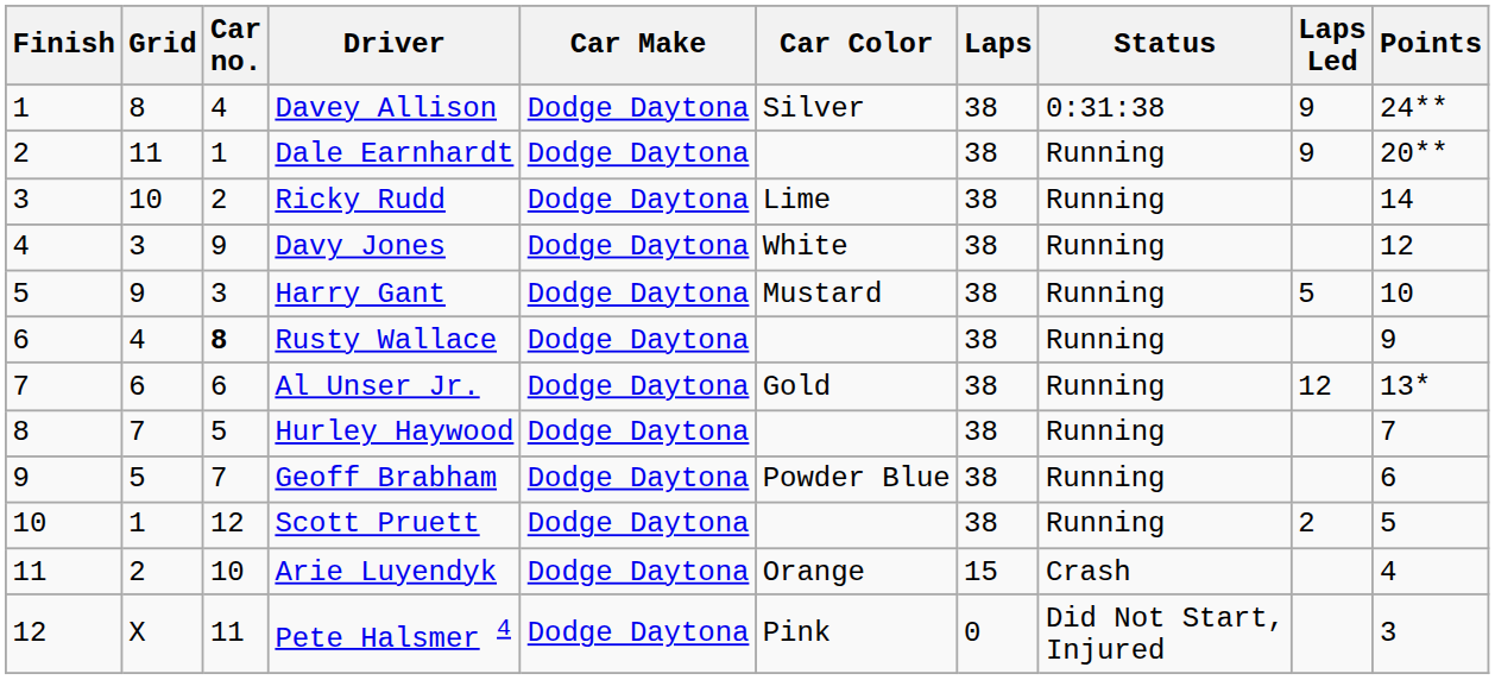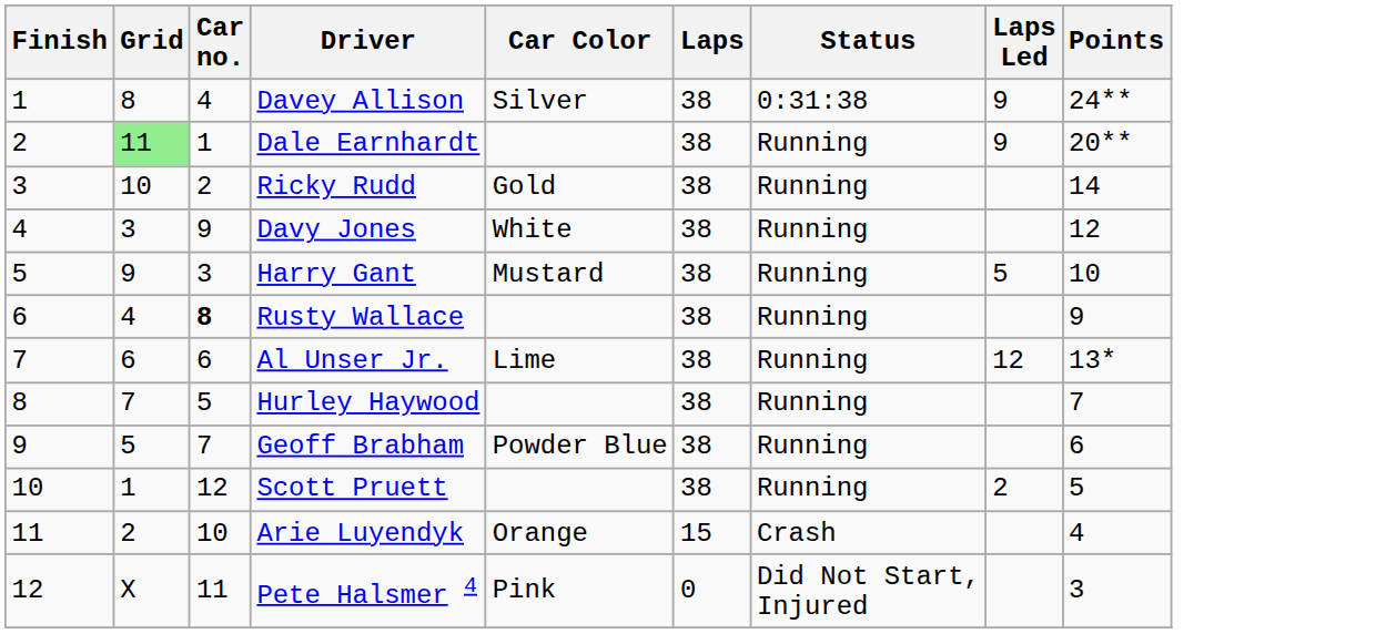- column: Car Make | Dodge Daytona | Dodge Daytona | Dodge Daytona | Dodge Daytona | Dodge Daytona | Dodge Daytona | Dodge Daytona | Dodge Daytona | Dodge Daytona | Dodge Daytona | Dodge Daytona | Dodge Daytona
Dale Earnhardt | Grid: no background -> lightgreen background
Ricky Rudd | Car Color: Lime -> Gold
Al Unser Jr. | Car Color: Gold -> Lime
